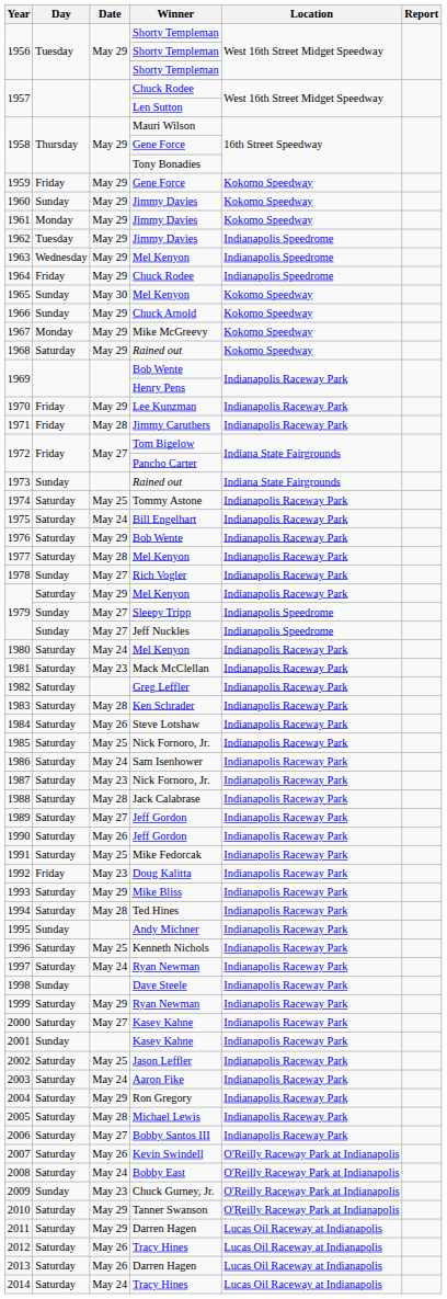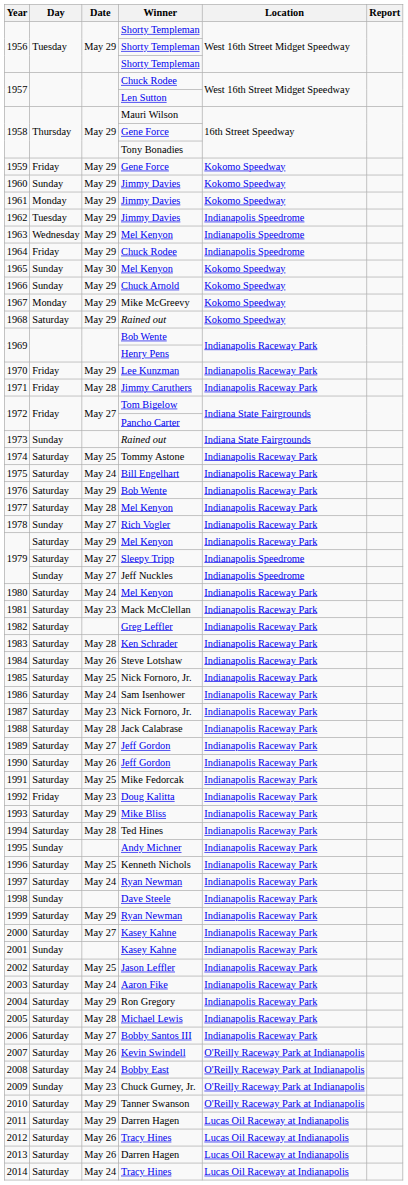1979 / Sleepy Tripp | Day: Sunday -> Saturday
